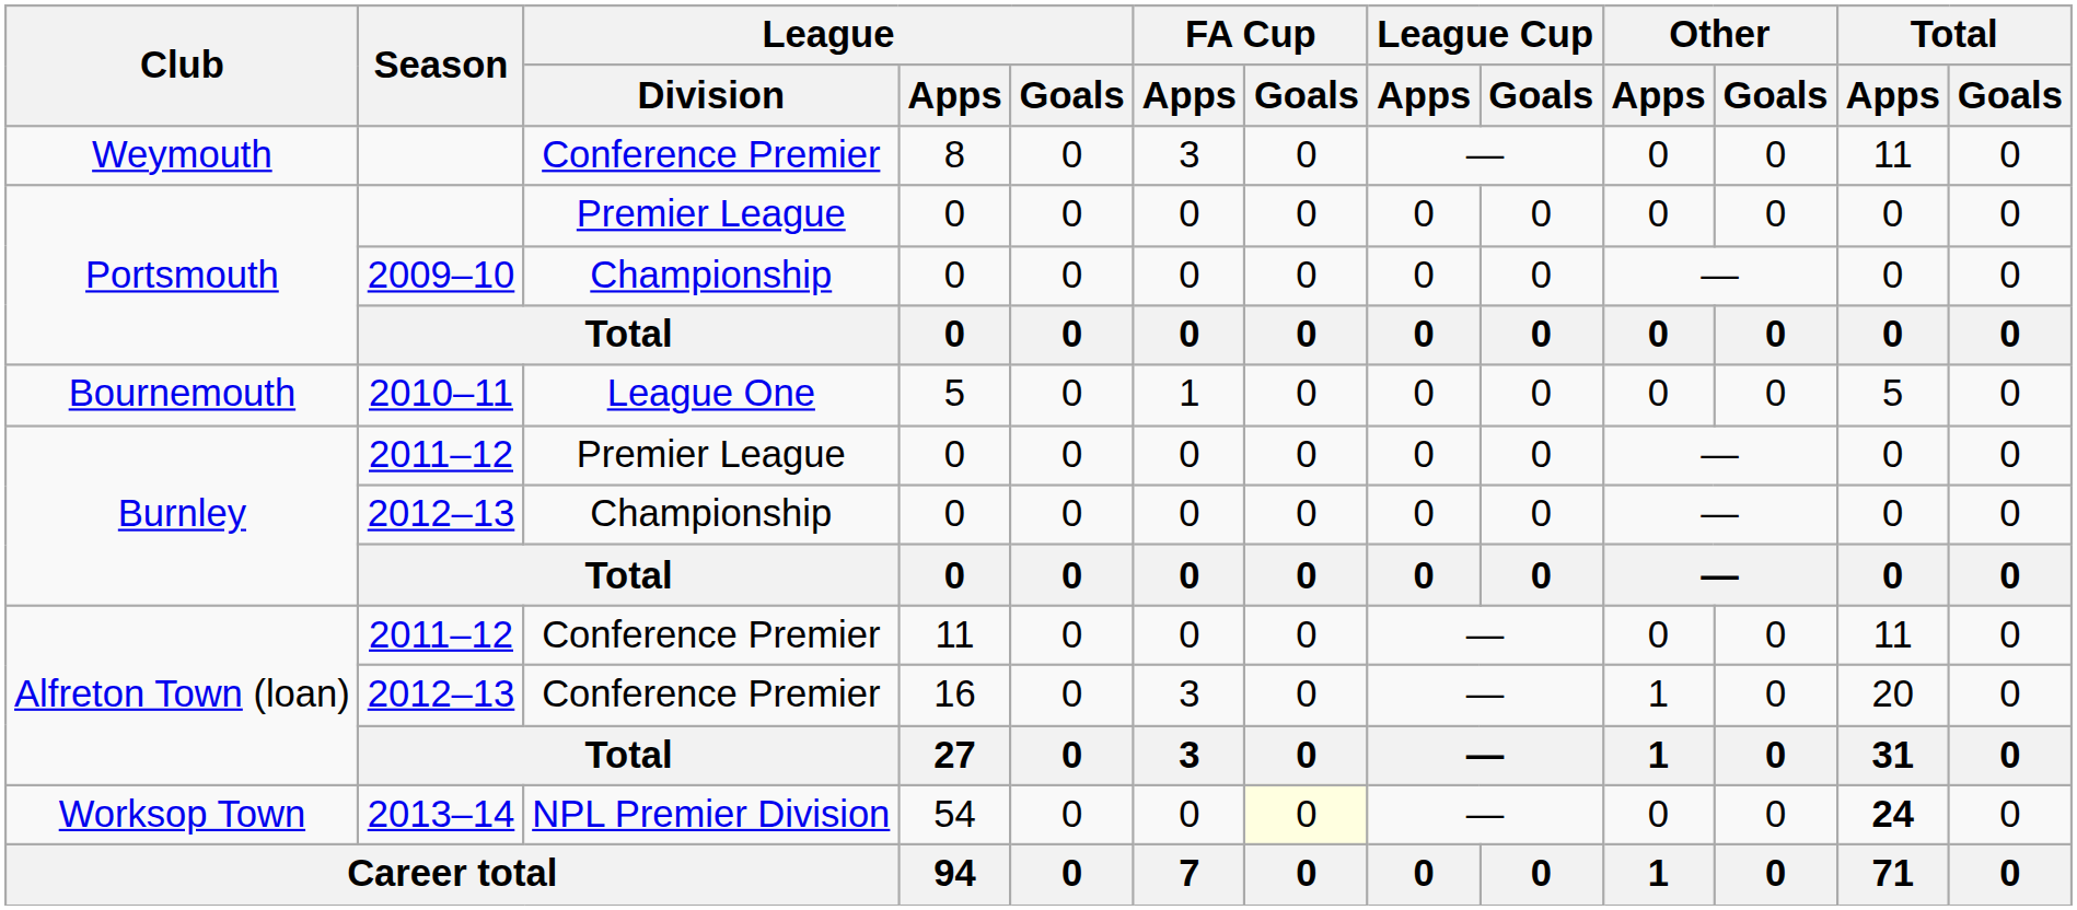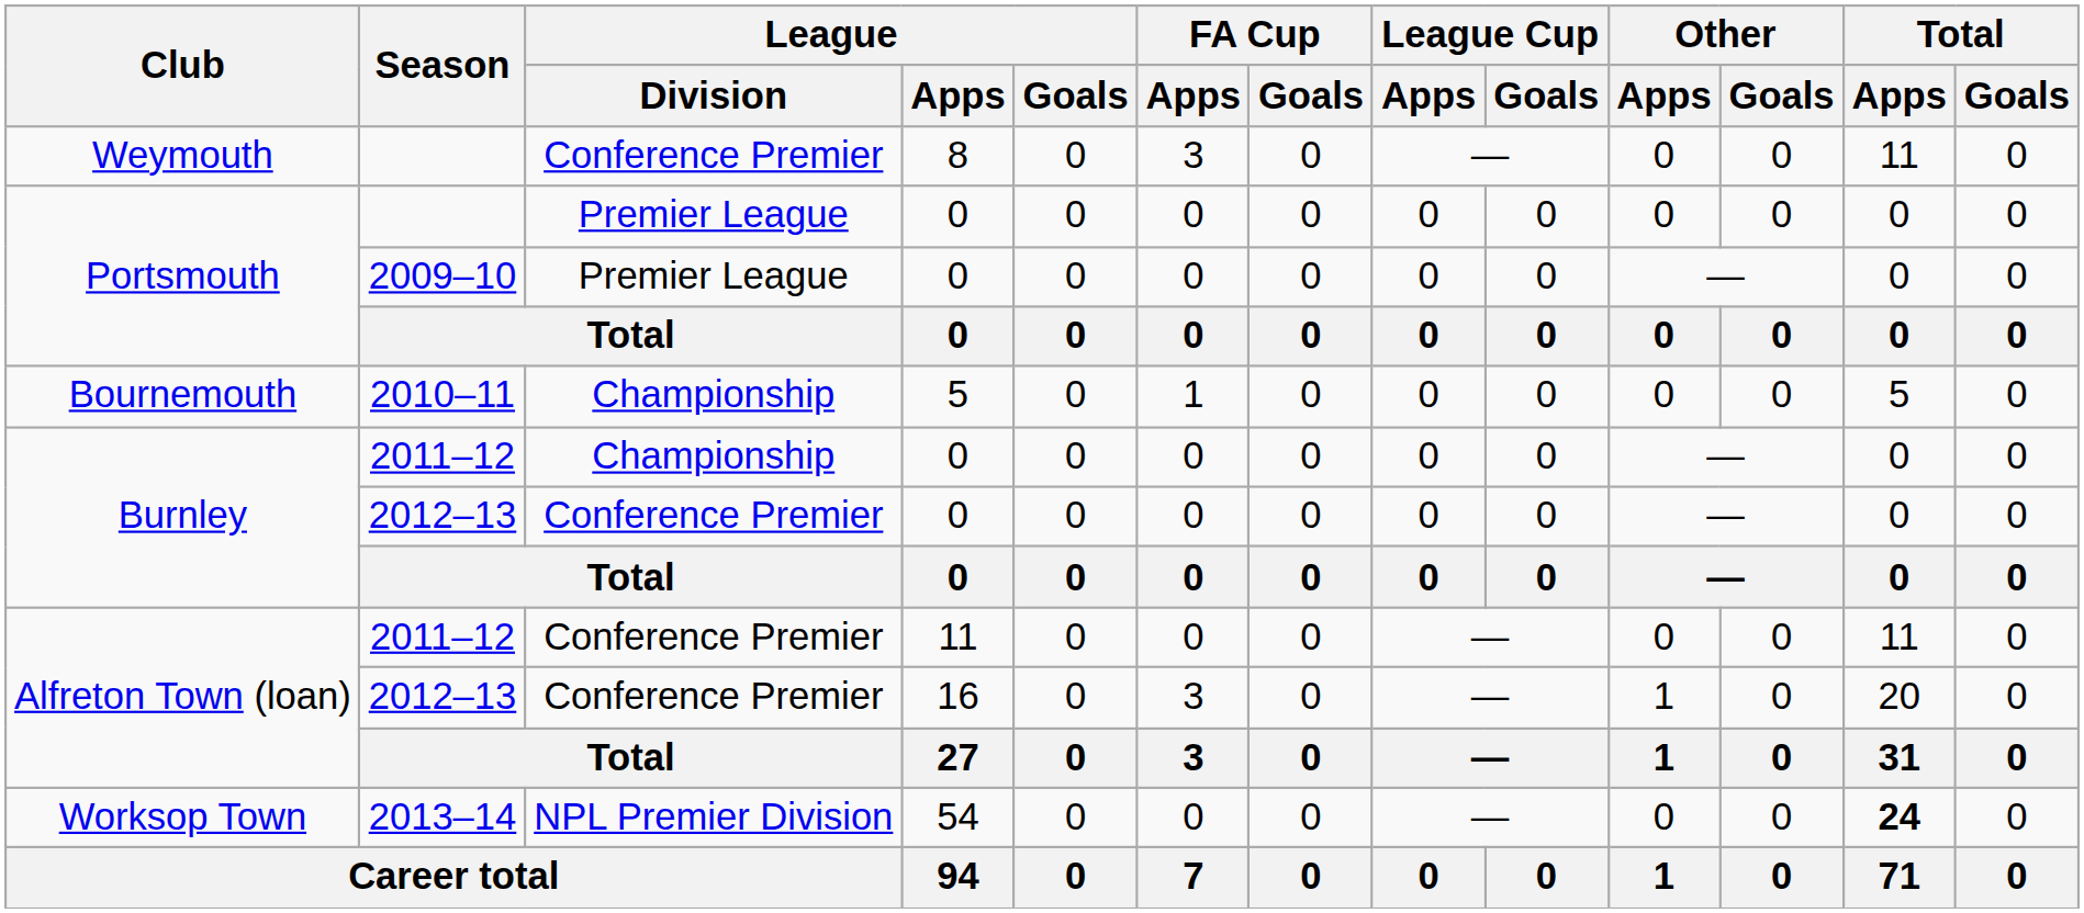Portsmouth / 2009–10 | League / Division: Championship -> Premier League
Bournemouth | League / Division: League One -> Championship
Burnley / 2011–12 | League / Division: Premier League -> Championship
Burnley / 2012–13 | League / Division: Championship -> Conference Premier
Worksop Town | FA Cup / Goals: lightyellow background -> no background
